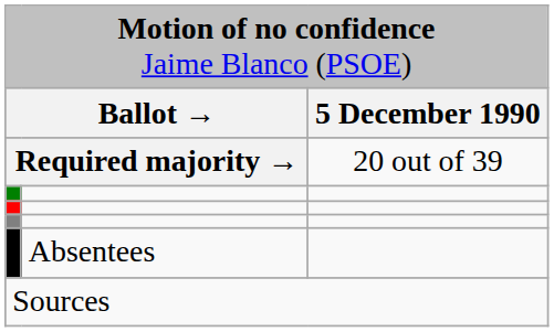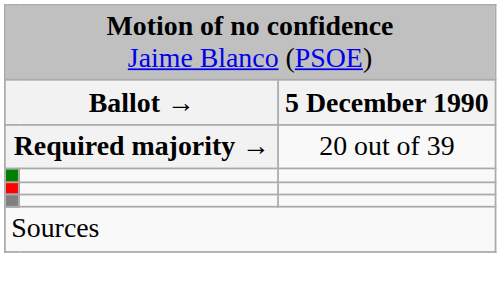- row: Absentees
